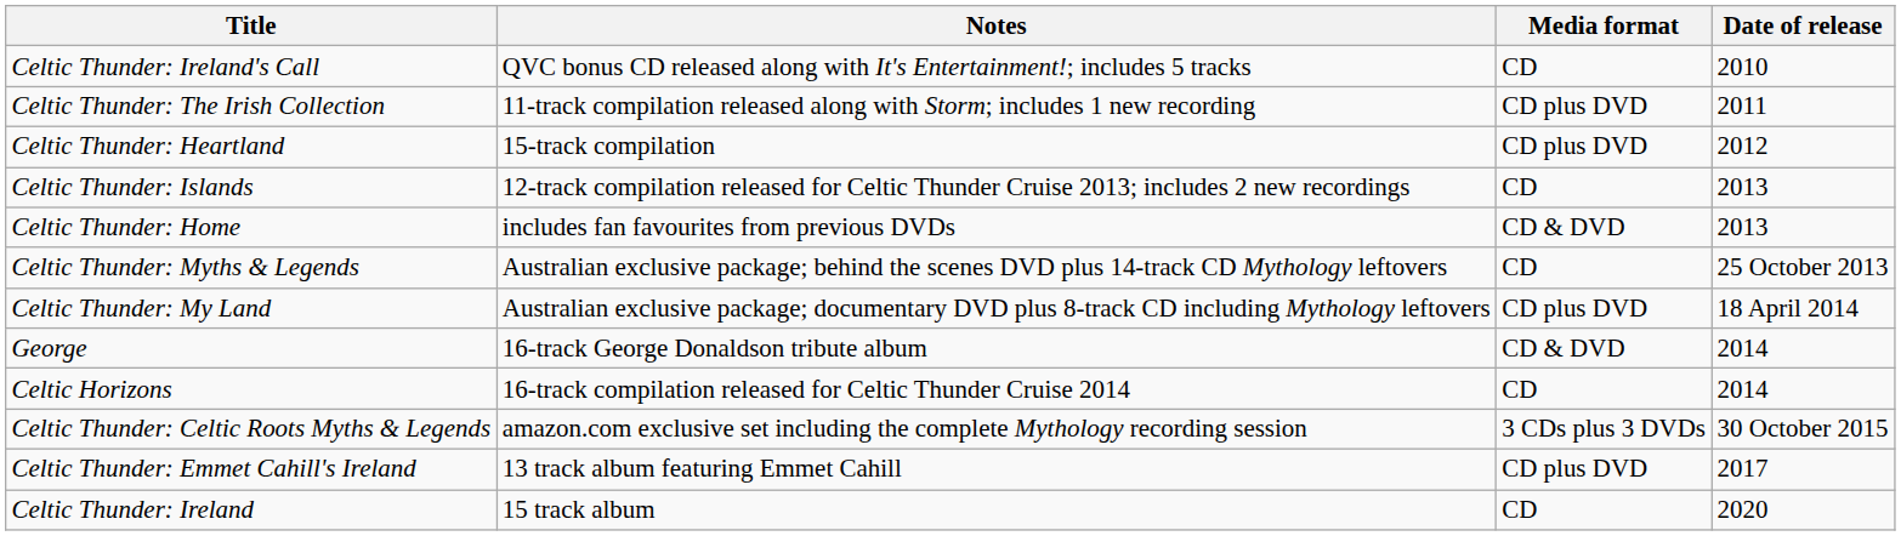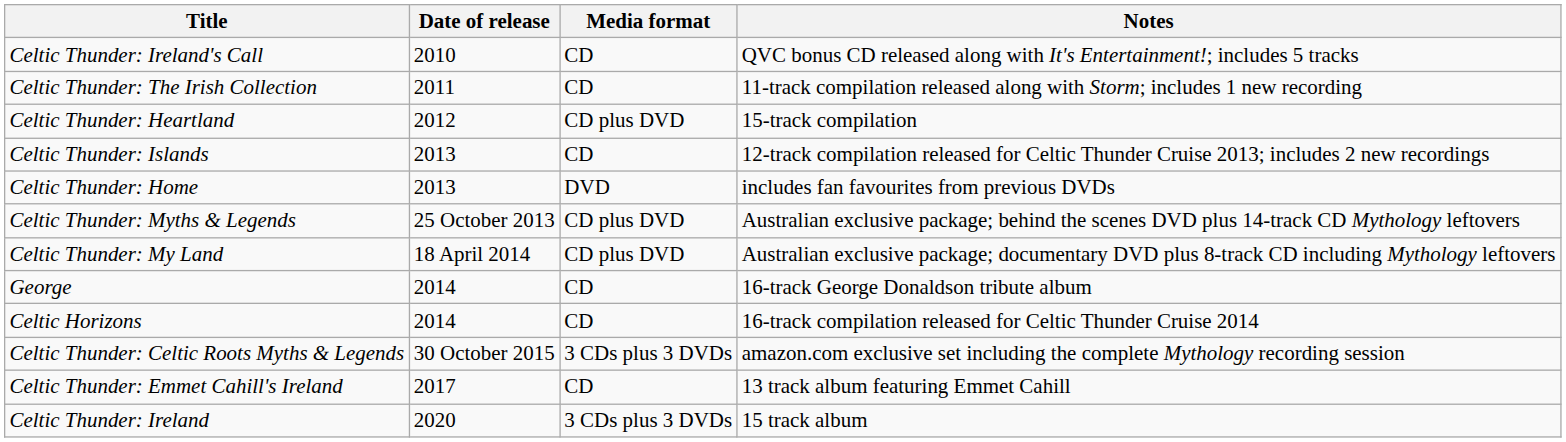columns swapped: Date of release <-> Notes
Celtic Thunder: The Irish Collection | Media format: CD plus DVD -> CD
Celtic Thunder: Home | Media format: CD & DVD -> DVD
Celtic Thunder: Myths & Legends | Media format: CD -> CD plus DVD
George | Media format: CD & DVD -> CD
Celtic Thunder: Emmet Cahill's Ireland | Media format: CD plus DVD -> CD
Celtic Thunder: Ireland | Media format: CD -> 3 CDs plus 3 DVDs
